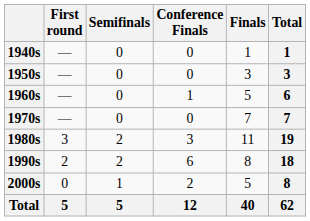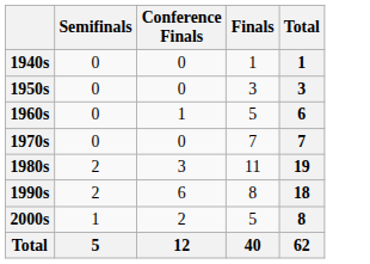- column: First round | — | — | — | — | 3 | 2 | 0 | 5
